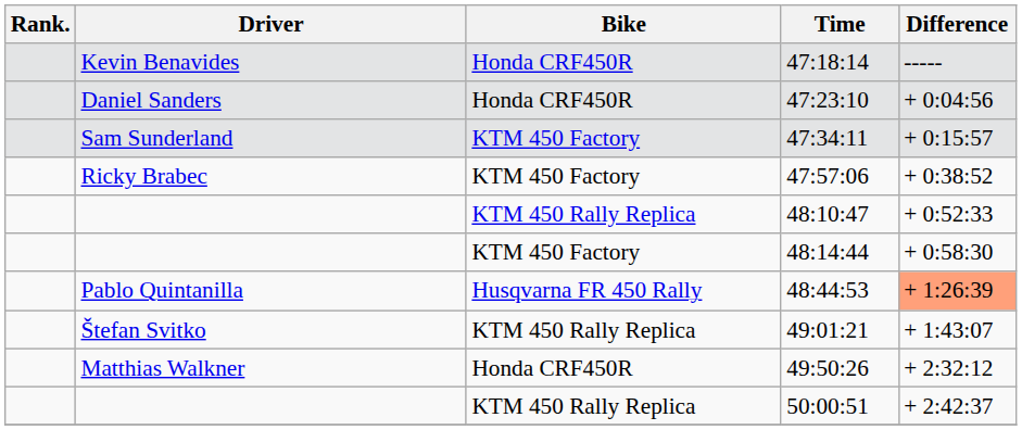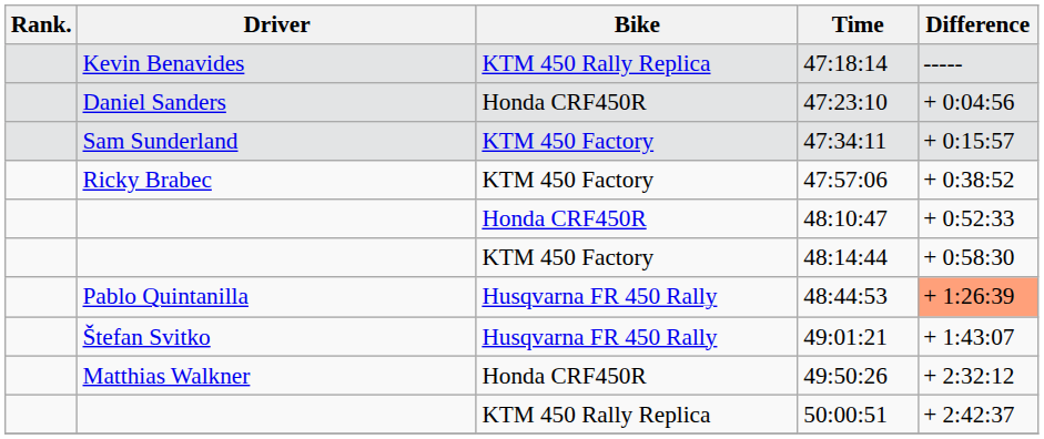47:18:14 | Bike: Honda CRF450R -> KTM 450 Rally Replica
48:10:47 | Bike: KTM 450 Rally Replica -> Honda CRF450R
49:01:21 | Bike: KTM 450 Rally Replica -> Husqvarna FR 450 Rally
